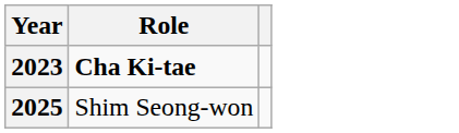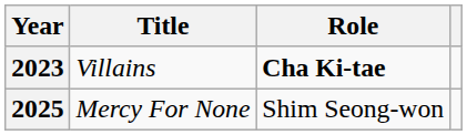+ column: Title | Villains | Mercy For None
